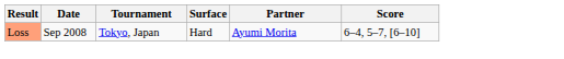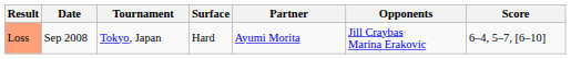+ column: Opponents | Jill Craybas Marina Erakovic
